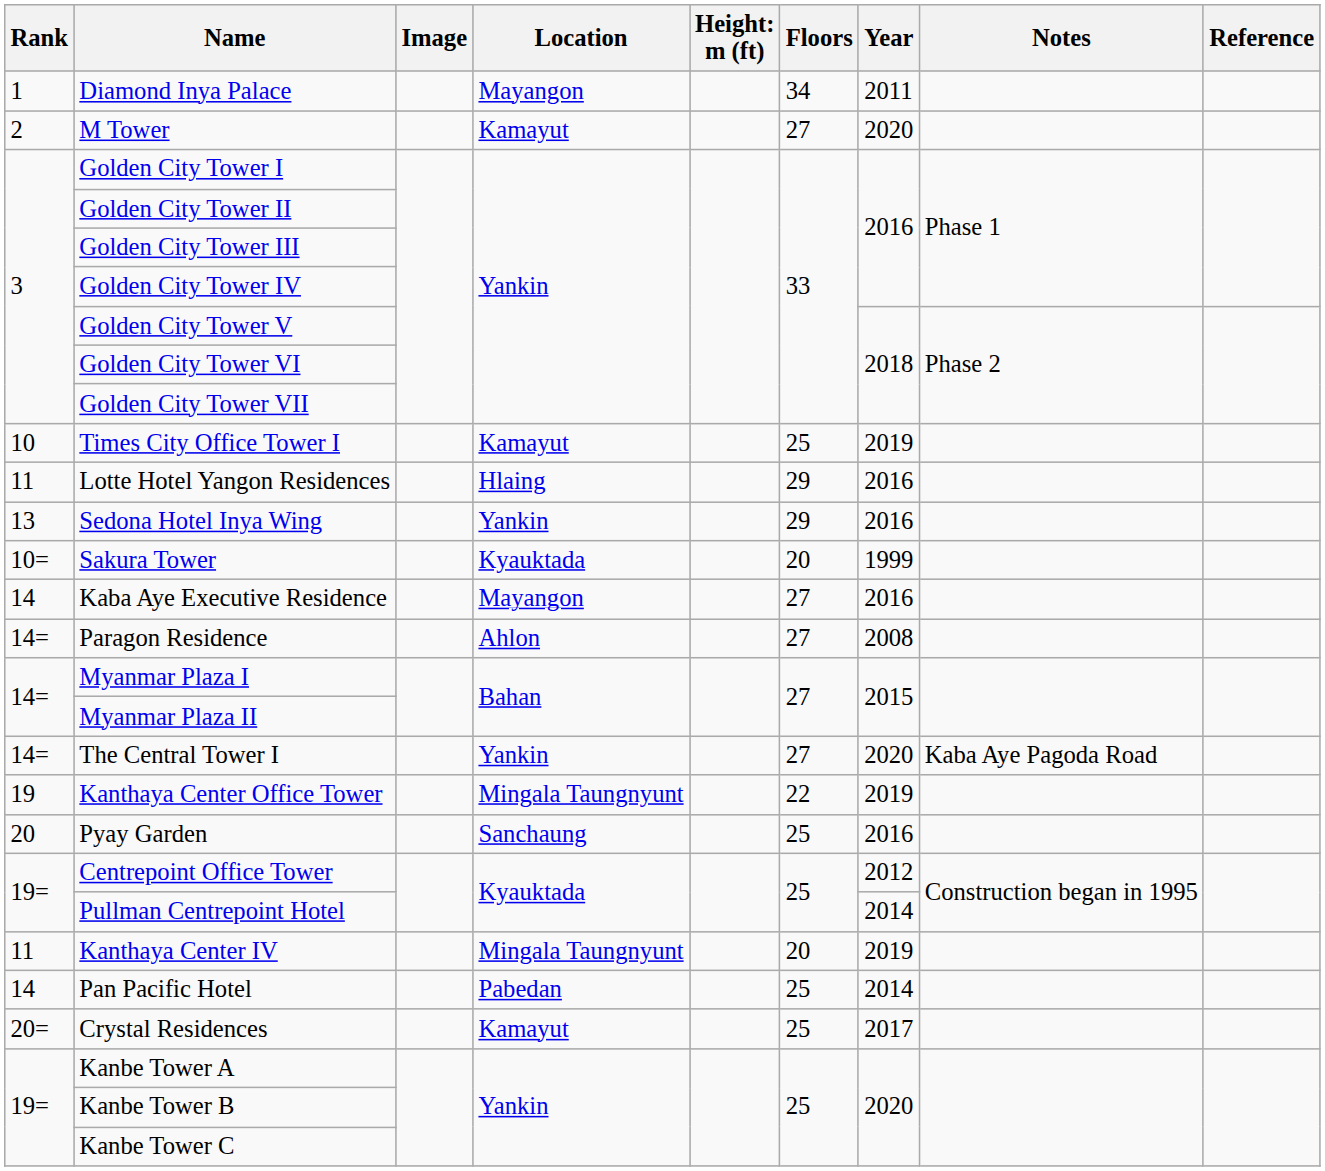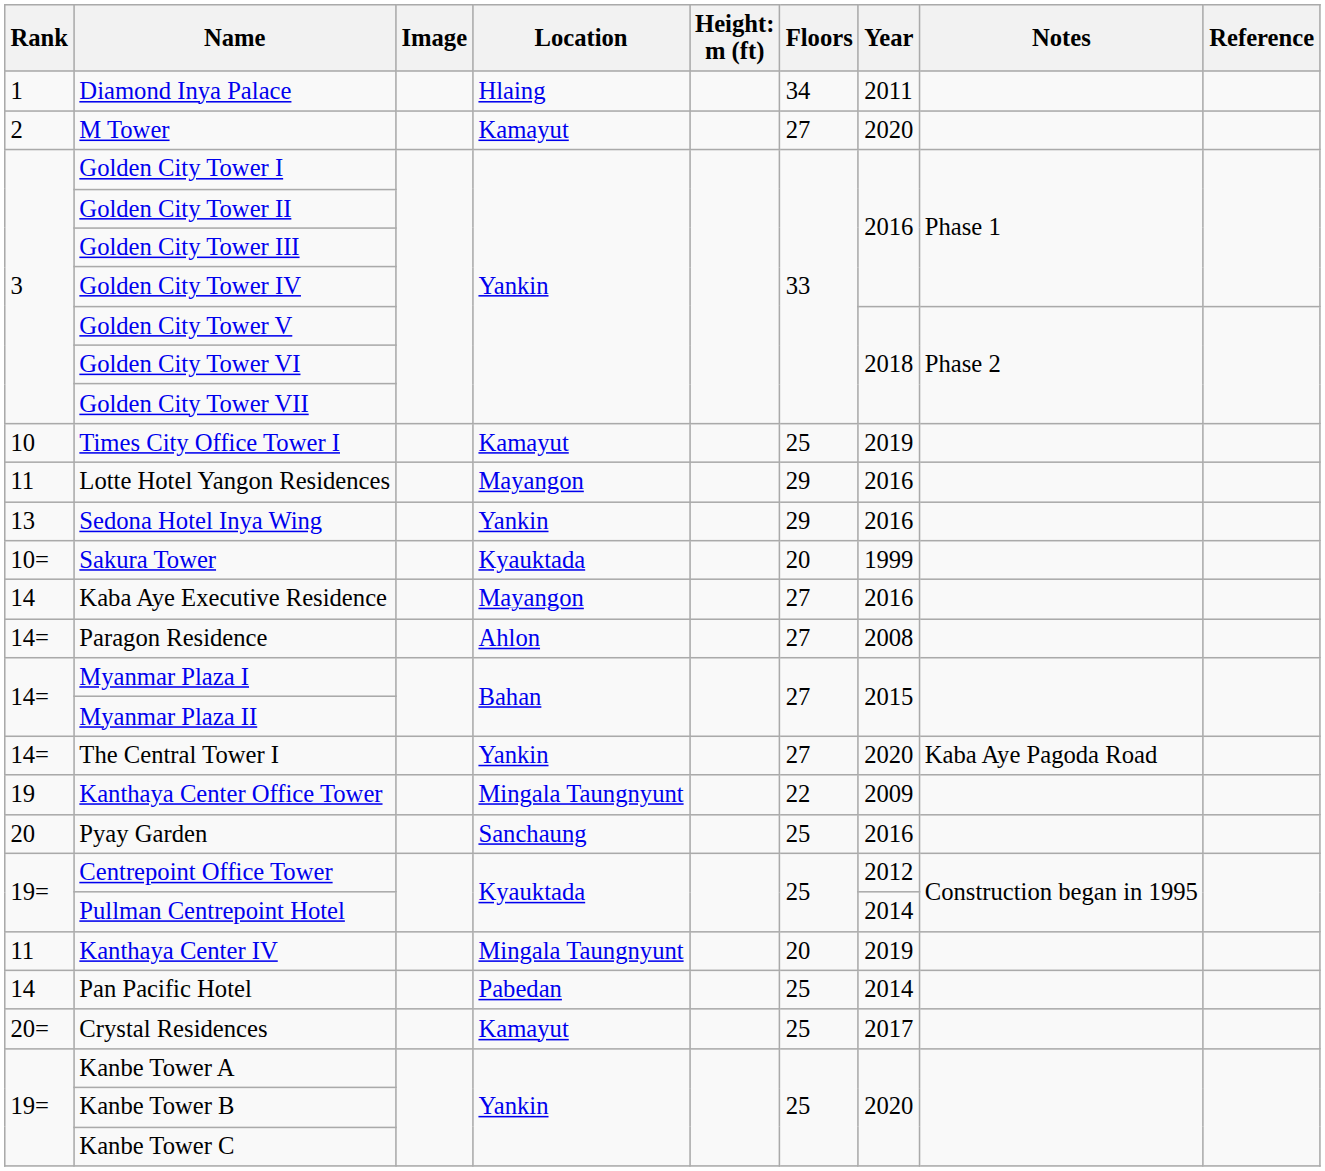Diamond Inya Palace | Location: Mayangon -> Hlaing
Lotte Hotel Yangon Residences | Location: Hlaing -> Mayangon
Kanthaya Center Office Tower | Year: 2019 -> 2009
